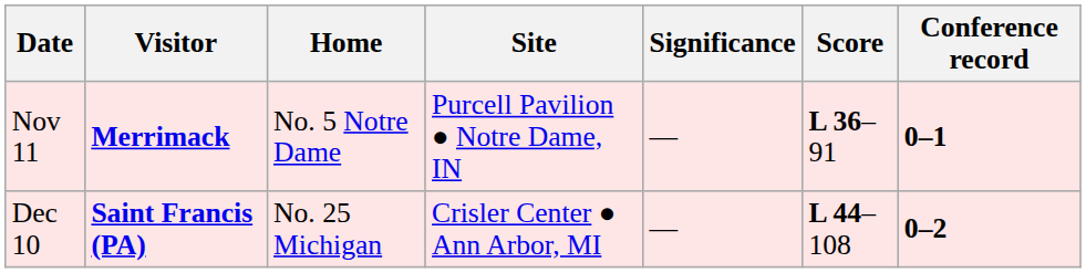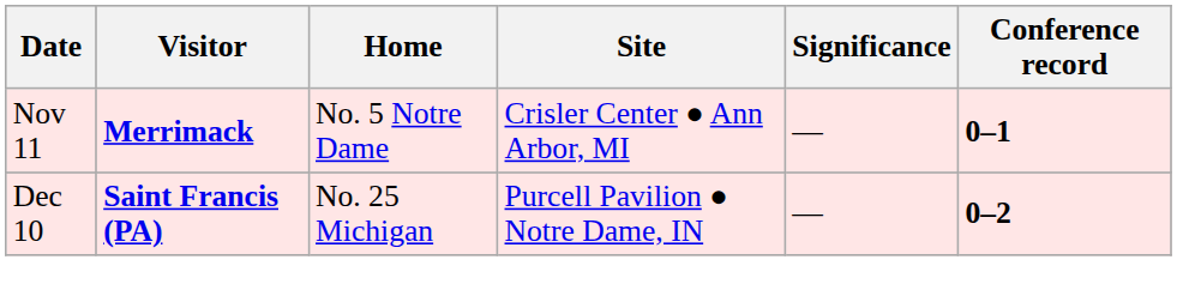- column: Score | L 36–91 | L 44–108
Nov 11 | Site: Purcell Pavilion ● Notre Dame, IN -> Crisler Center ● Ann Arbor, MI
Dec 10 | Site: Crisler Center ● Ann Arbor, MI -> Purcell Pavilion ● Notre Dame, IN
